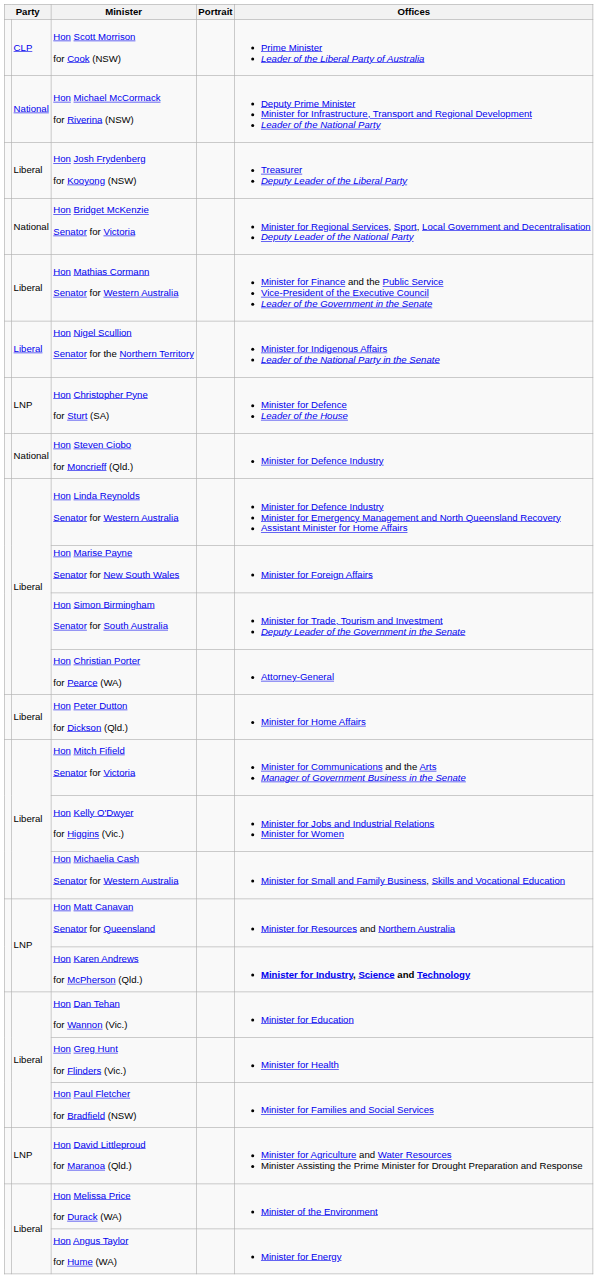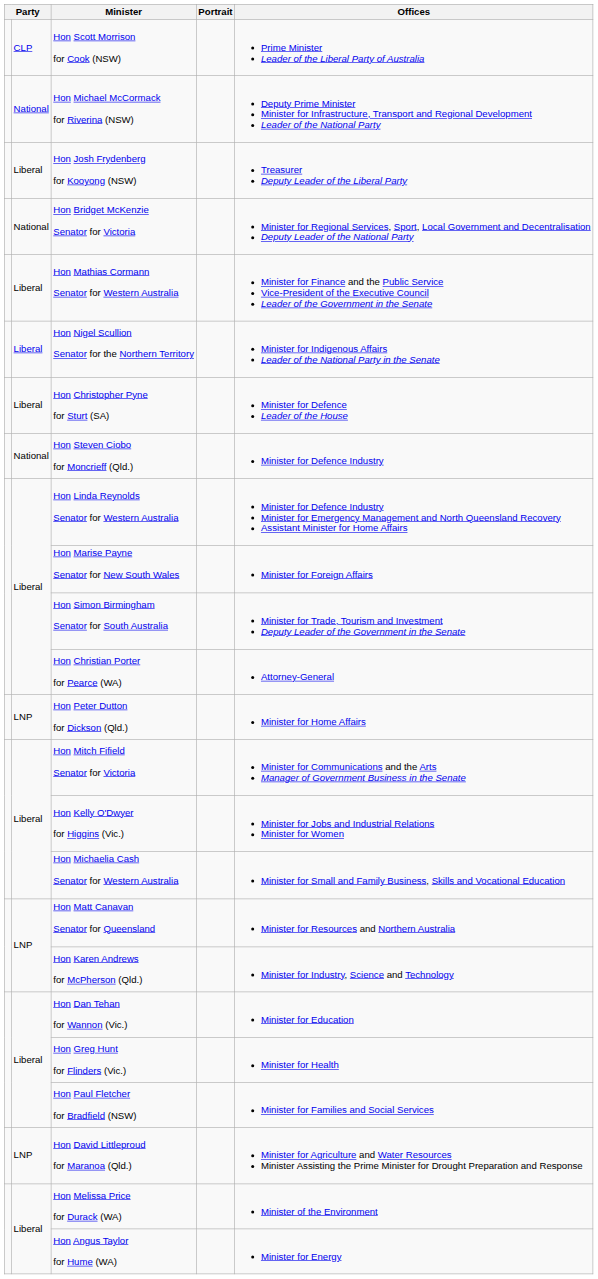Hon Christopher Pyne for Sturt (SA) | column 2: LNP -> Liberal
Hon Peter Dutton for Dickson (Qld.) | column 2: Liberal -> LNP
Hon Karen Andrews for McPherson (Qld.) | Offices: bold -> normal
